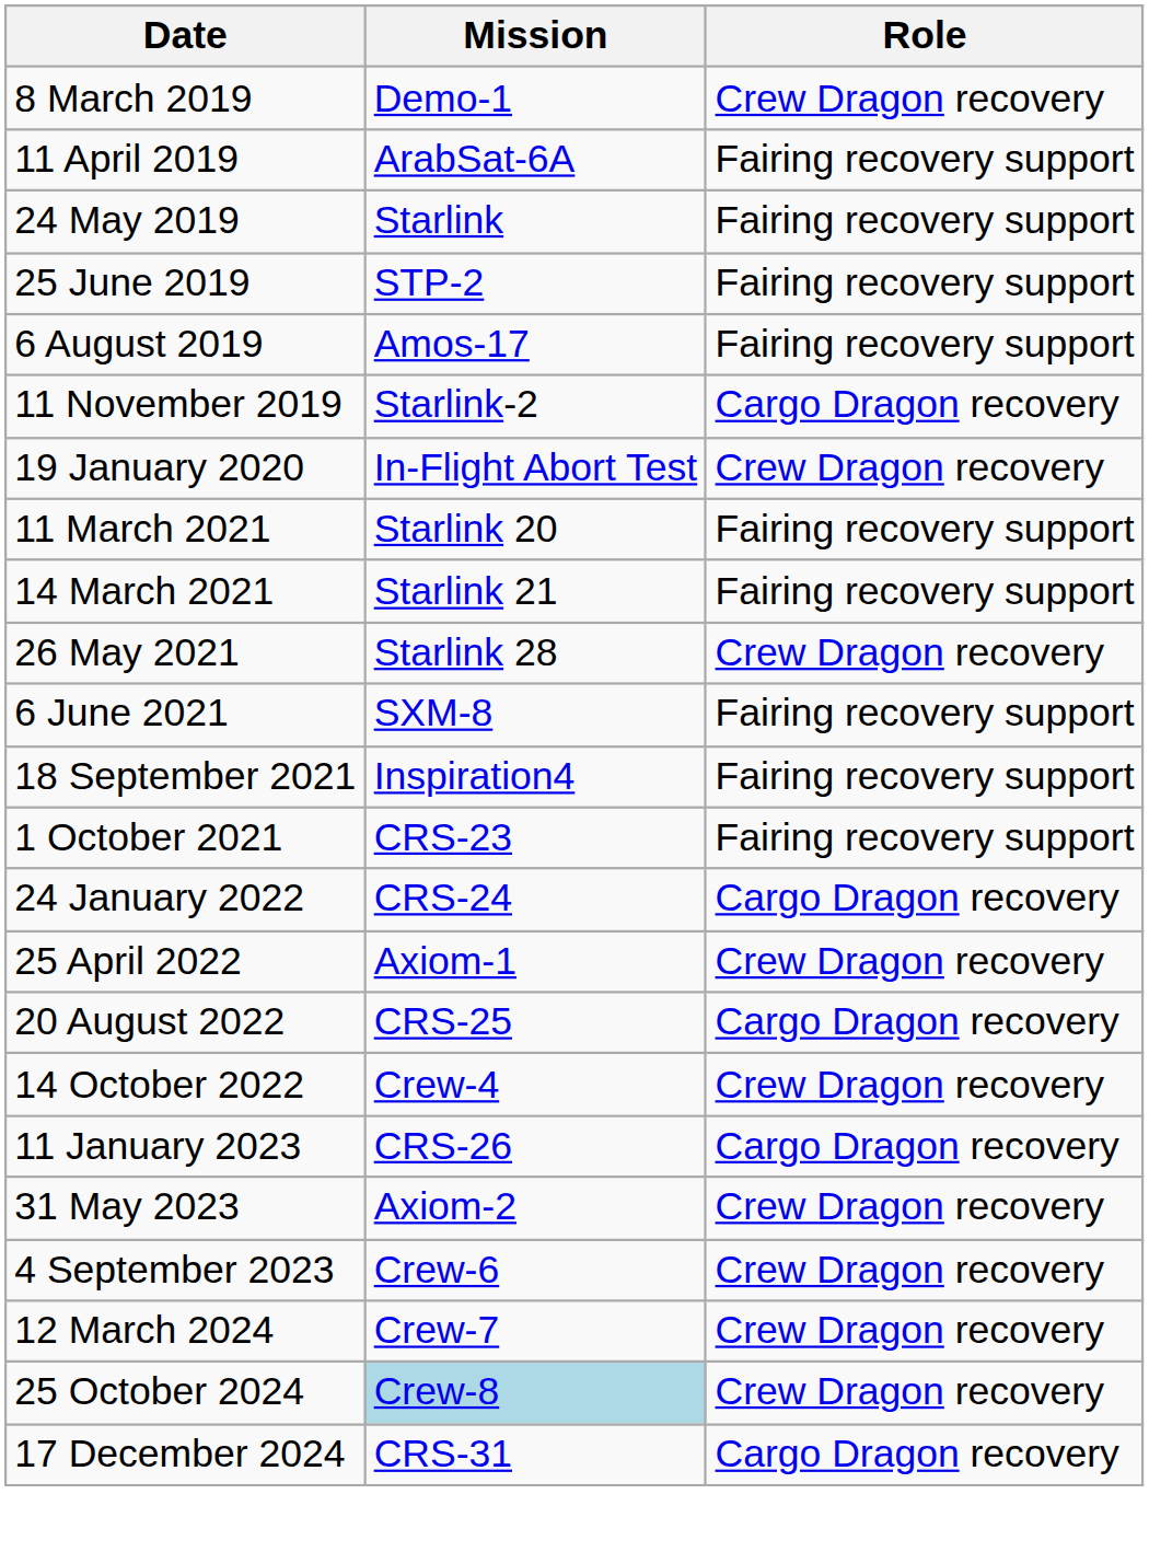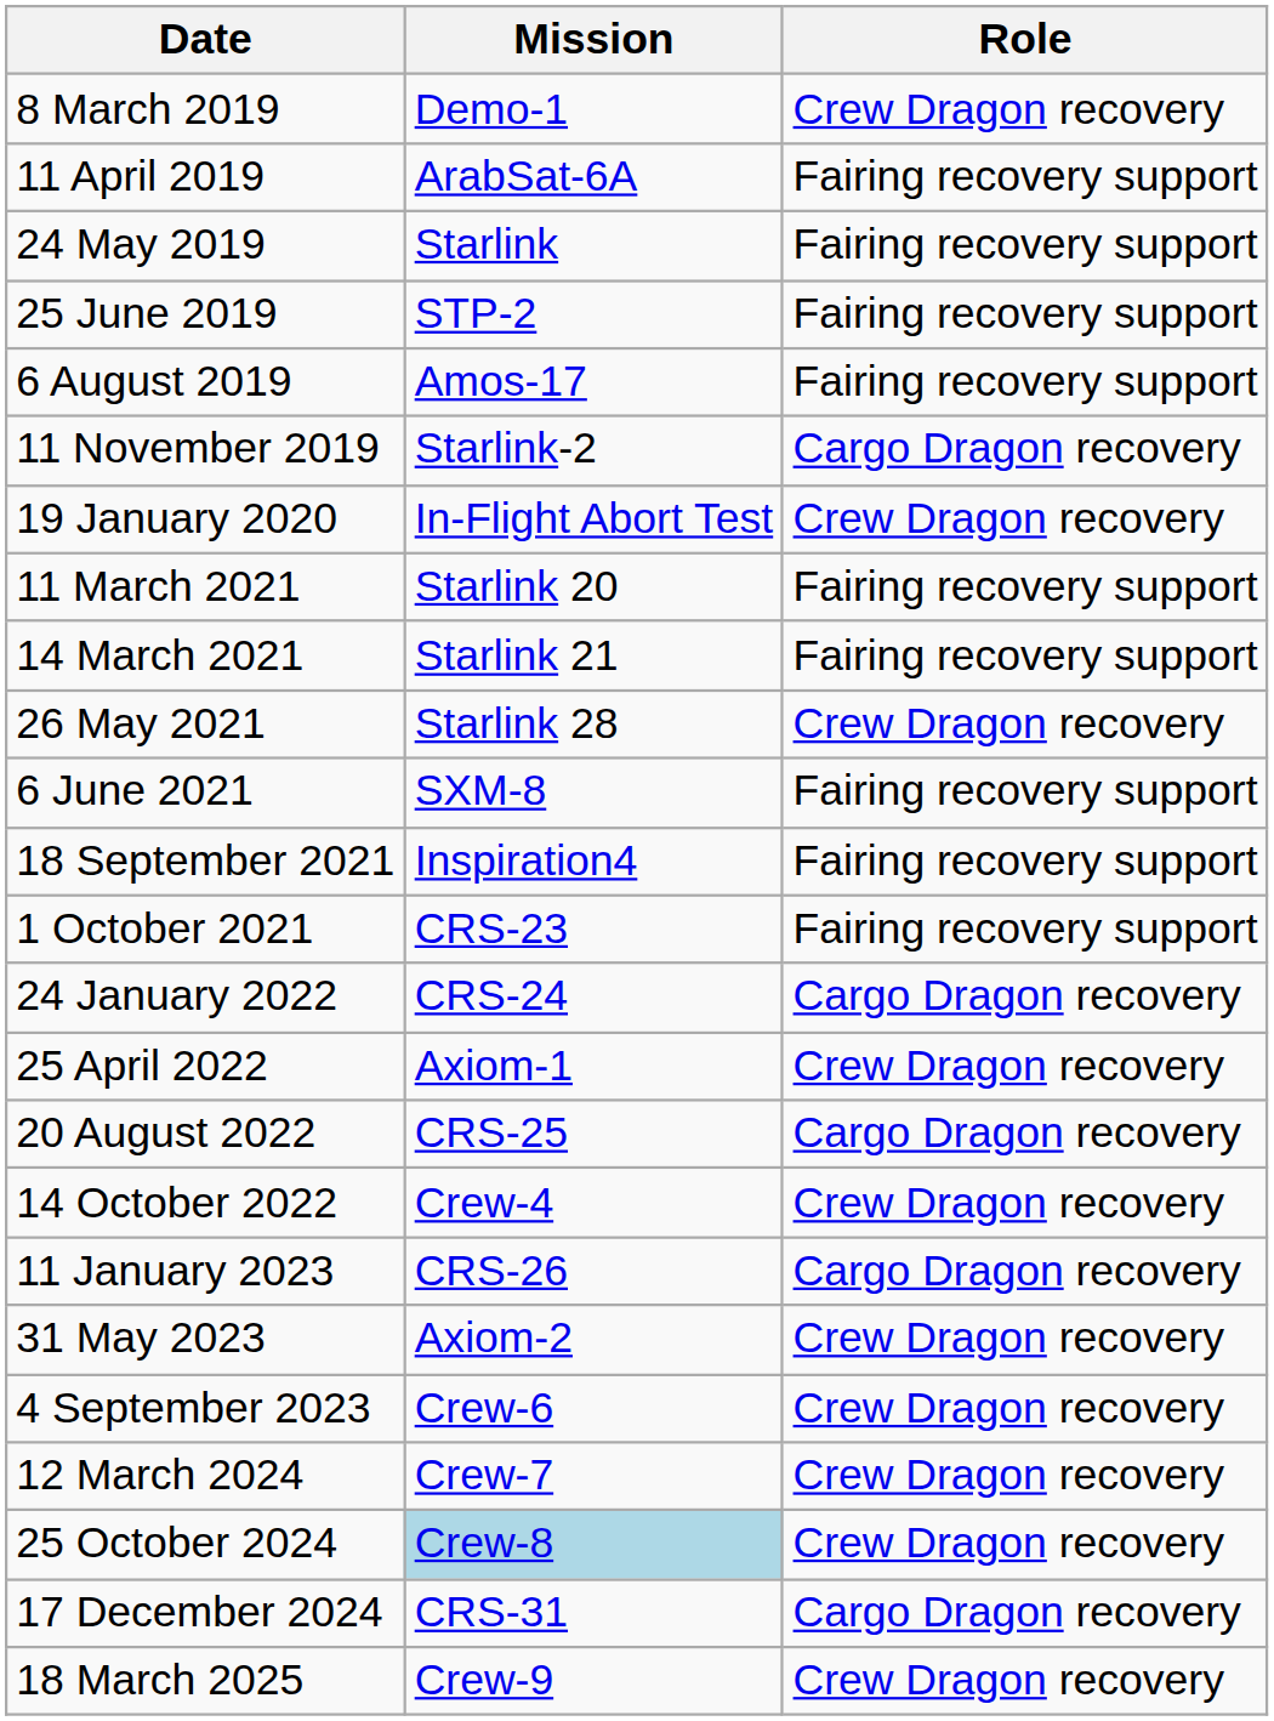+ row: 18 March 2025 | Crew-9 | Crew Dragon recovery
